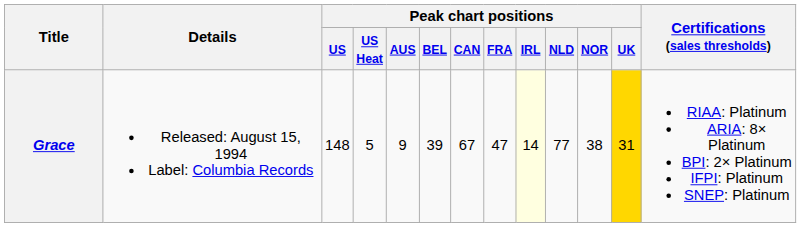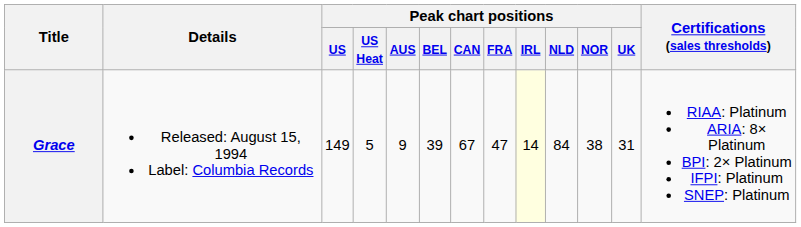Grace | Peak chart positions / US: 148 -> 149
Grace | Peak chart positions / NLD: 77 -> 84
Grace | Peak chart positions / UK: gold background -> no background
